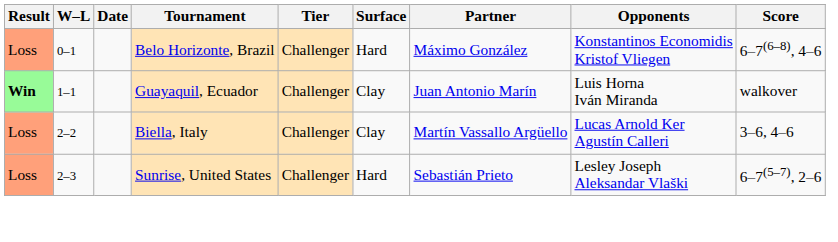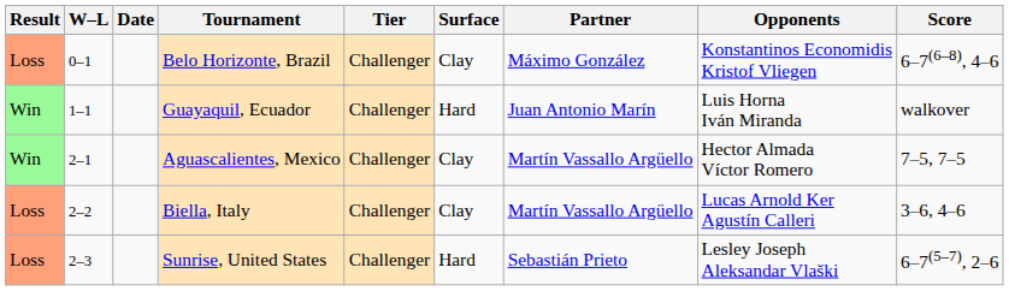Belo Horizonte, Brazil | Surface: Hard -> Clay
Guayaquil, Ecuador | Result: bold -> normal
Guayaquil, Ecuador | Surface: Clay -> Hard
+ row: Win | 2–1 | Aguascalientes, Mexico | Challenger | Clay | Martín Vassallo Argüello | Hector Almada Víctor Romero | 7–5, 7–5
